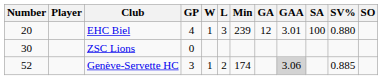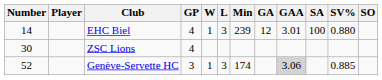EHC Biel | Number: 20 -> 14
ZSC Lions | GP: 0 -> 4
Genève-Servette HC | L: 2 -> 3
